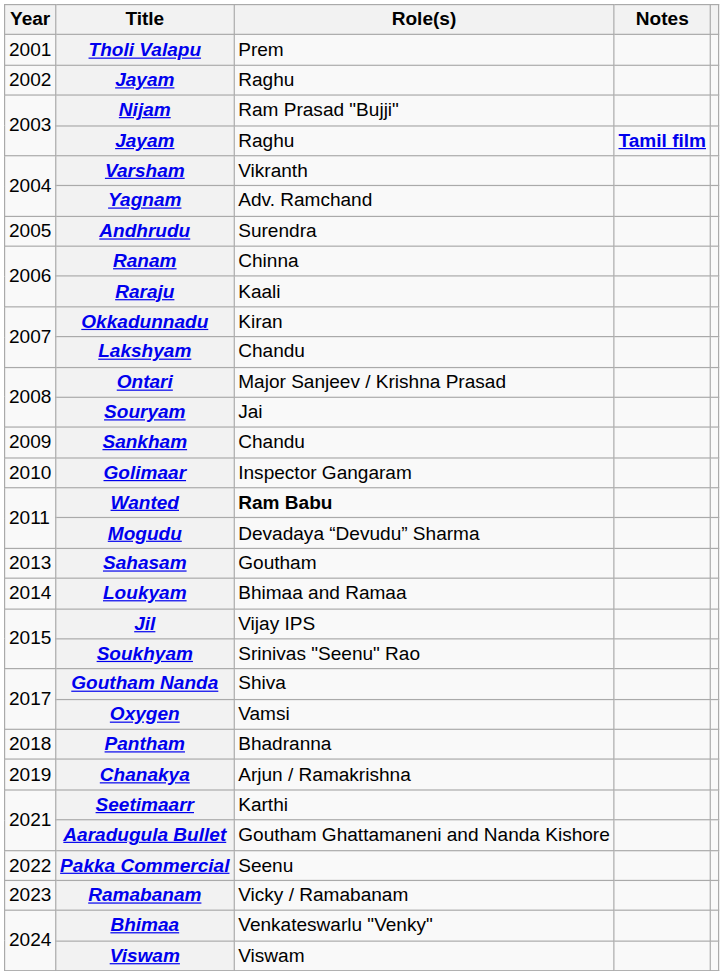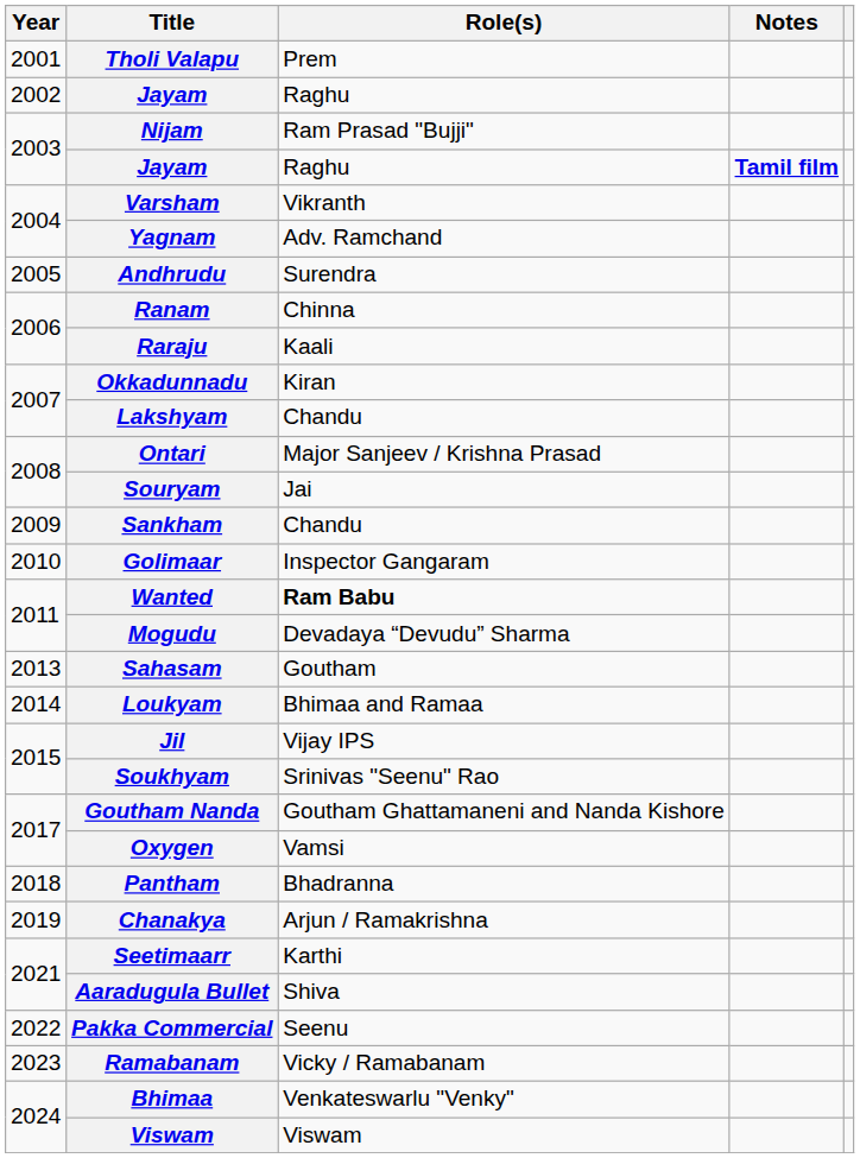Goutham Nanda | Role(s): Shiva -> Goutham Ghattamaneni and Nanda Kishore
Aaradugula Bullet | Role(s): Goutham Ghattamaneni and Nanda Kishore -> Shiva
